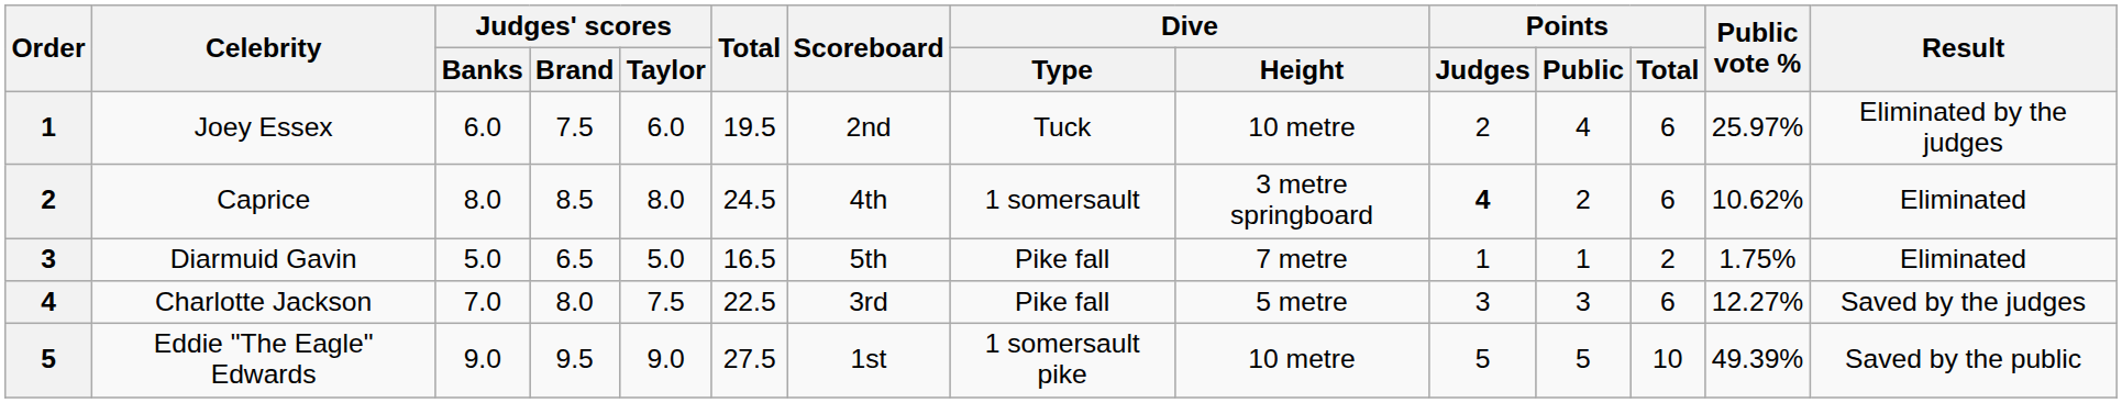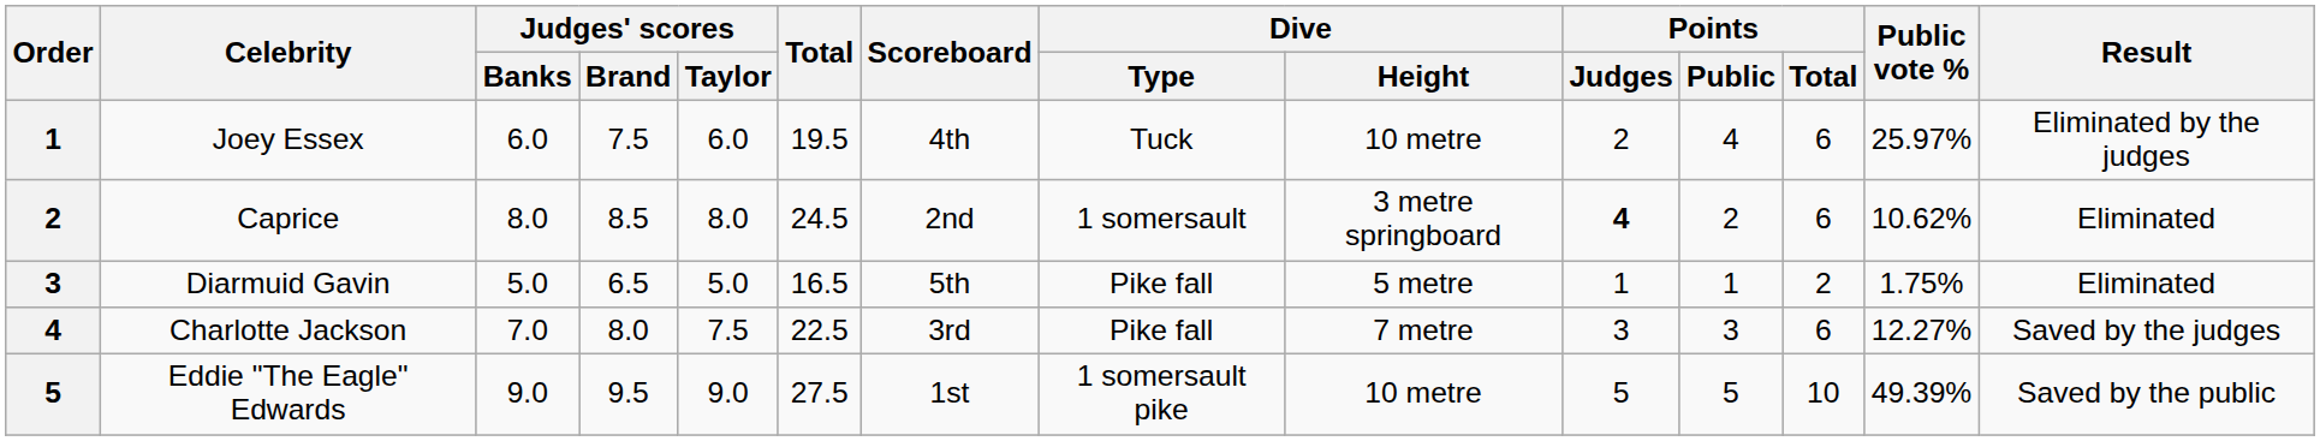Joey Essex | Scoreboard: 2nd -> 4th
Caprice | Scoreboard: 4th -> 2nd
Diarmuid Gavin | Dive / Height: 7 metre -> 5 metre
Charlotte Jackson | Dive / Height: 5 metre -> 7 metre
